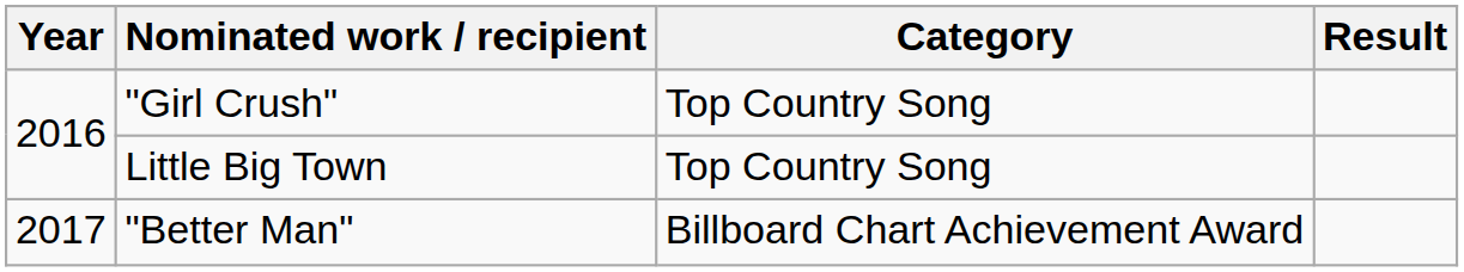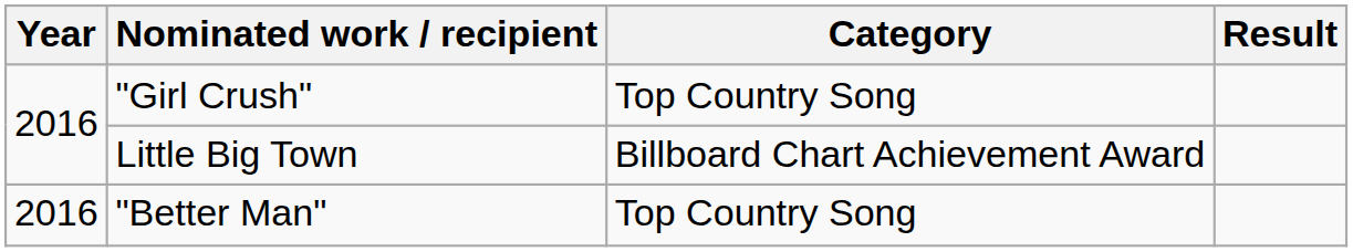Little Big Town | Category: Top Country Song -> Billboard Chart Achievement Award
"Better Man" | Year: 2017 -> 2016
"Better Man" | Category: Billboard Chart Achievement Award -> Top Country Song
